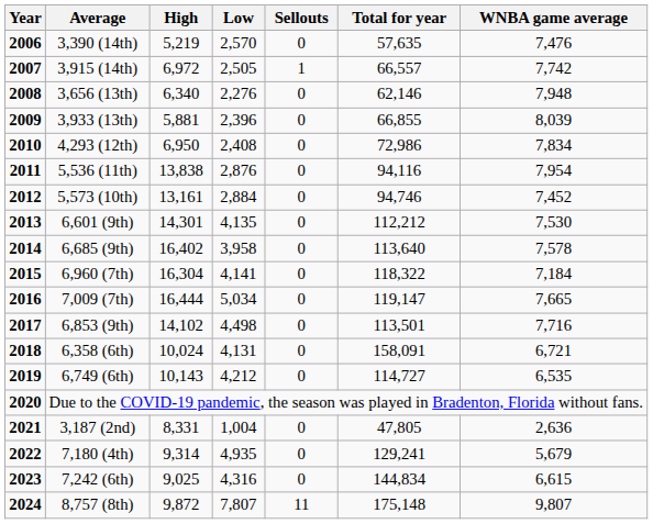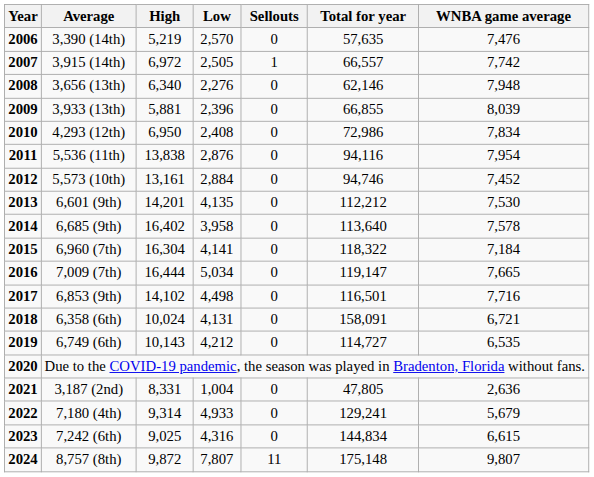6,601 (9th) | High: 14,301 -> 14,201
6,853 (9th) | Total for year: 113,501 -> 116,501
7,180 (4th) | Low: 4,935 -> 4,933
